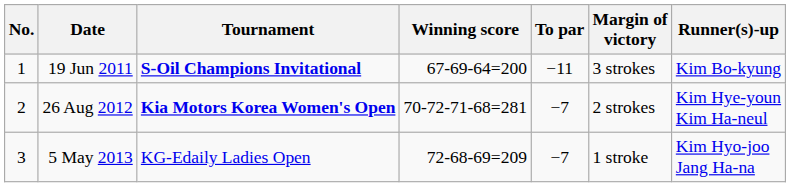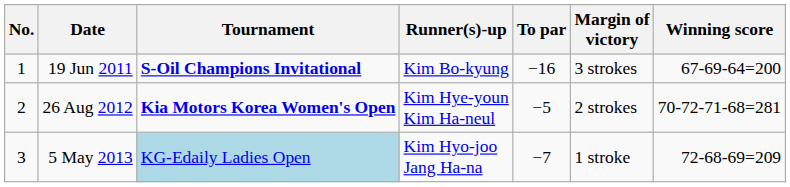columns swapped: Winning score <-> Runner(s)-up
19 Jun 2011 | To par: −11 -> −16
26 Aug 2012 | To par: −7 -> −5
5 May 2013 | Tournament: no background -> lightblue background
